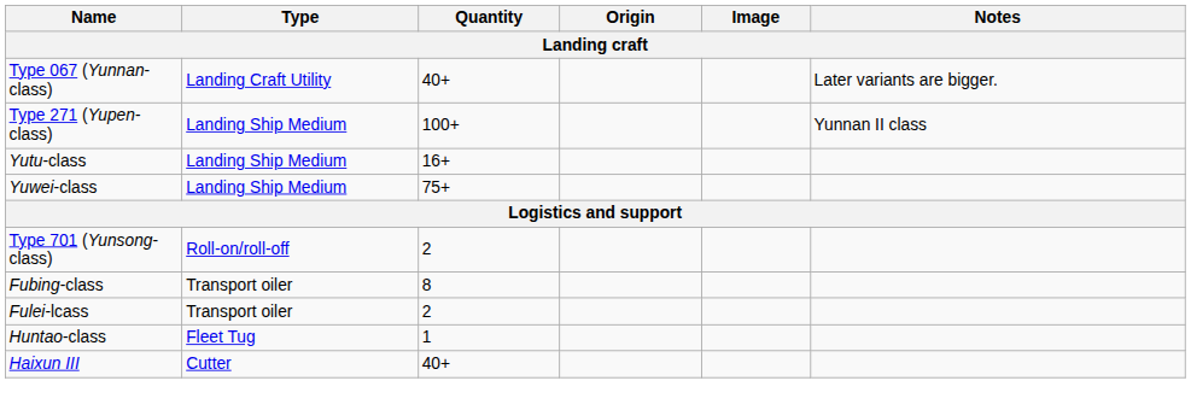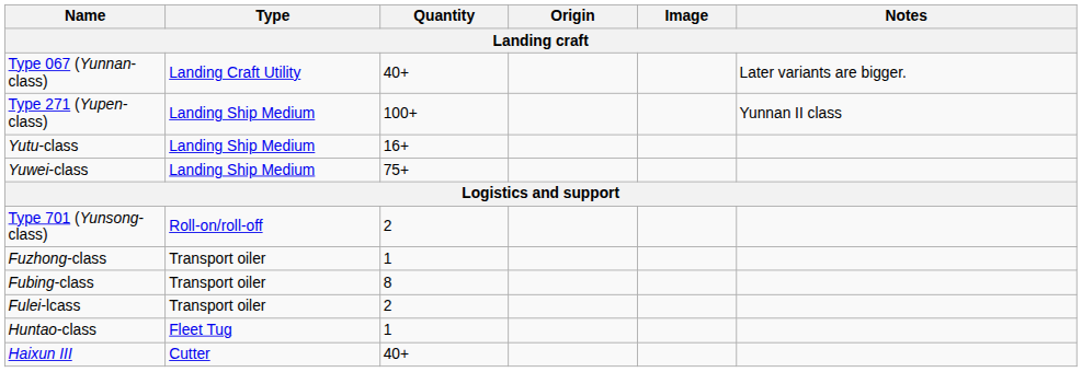+ row: Fuzhong-class | Transport oiler | 1
